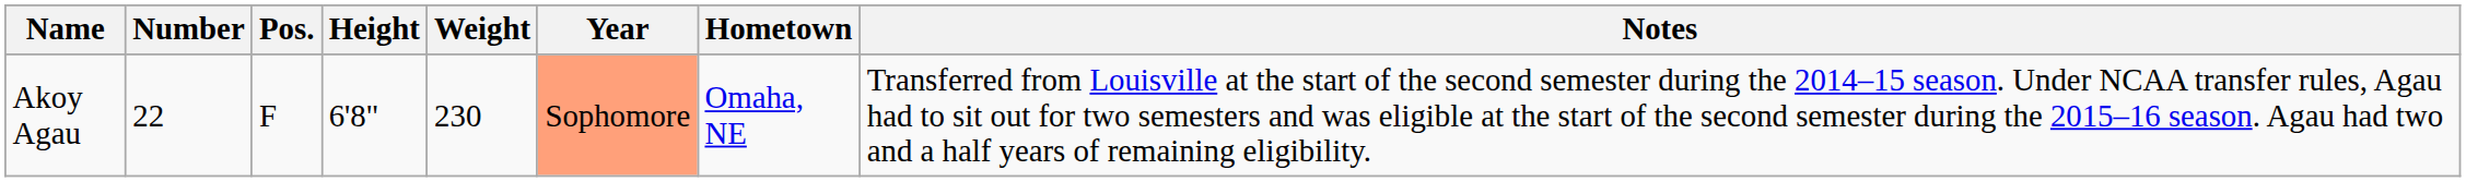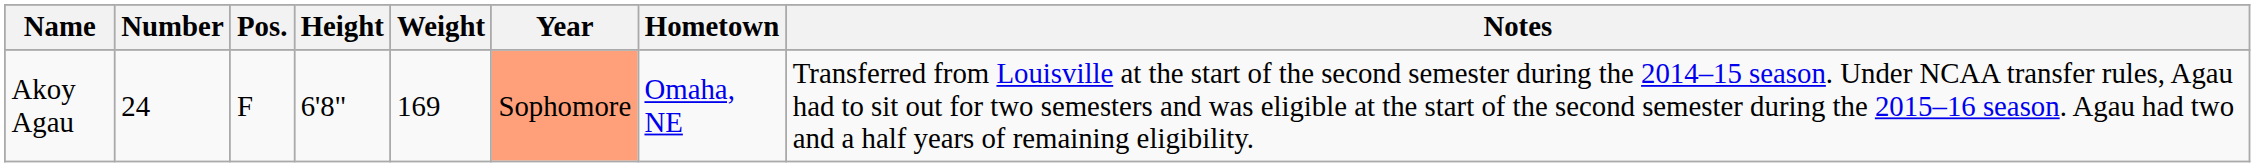Akoy Agau | Number: 22 -> 24
Akoy Agau | Weight: 230 -> 169
